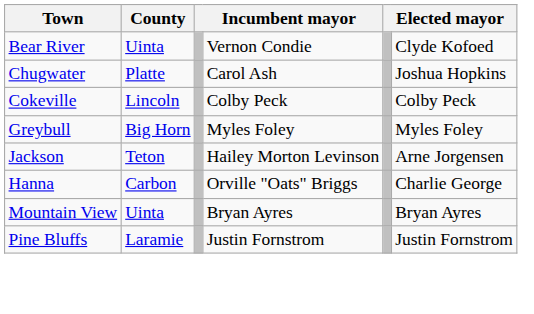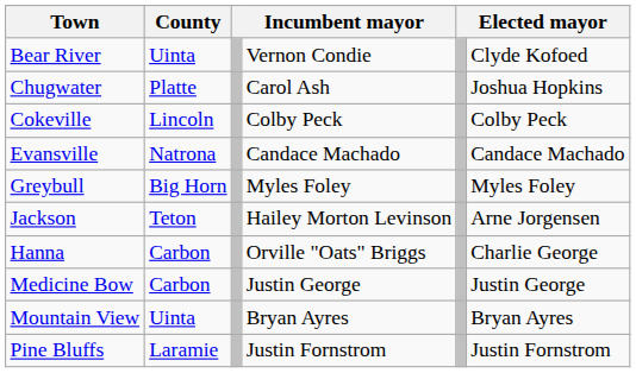+ row: Evansville | Natrona | Candace Machado | Candace Machado
+ row: Medicine Bow | Carbon | Justin George | Justin George
